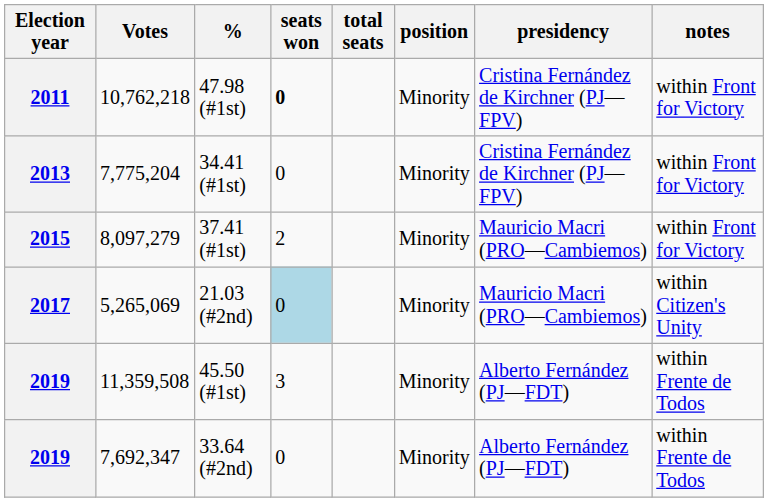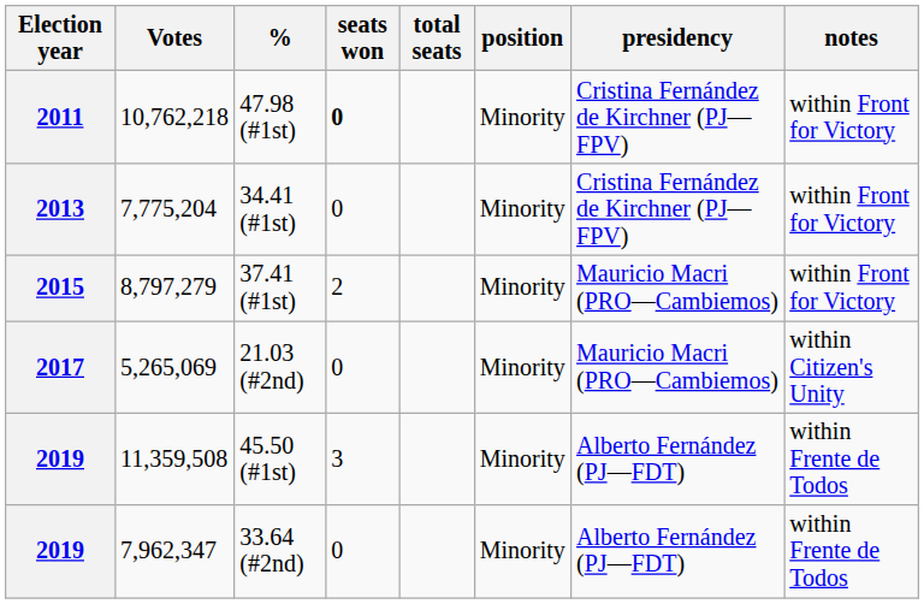37.41 (#1st) | Votes: 8,097,279 -> 8,797,279
21.03 (#2nd) | seats won: lightblue background -> no background
33.64 (#2nd) | Votes: 7,692,347 -> 7,962,347
